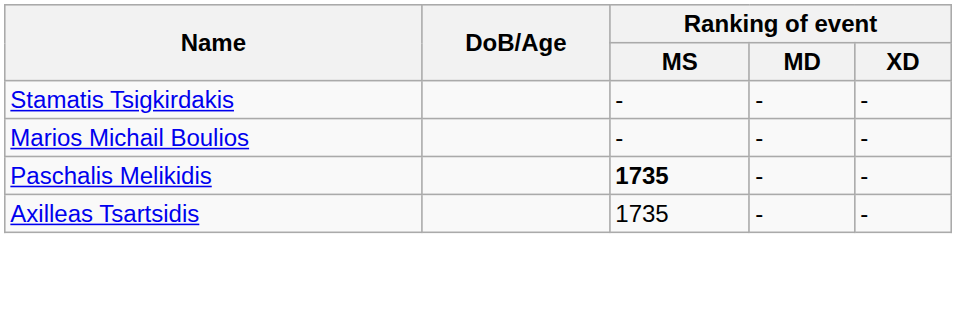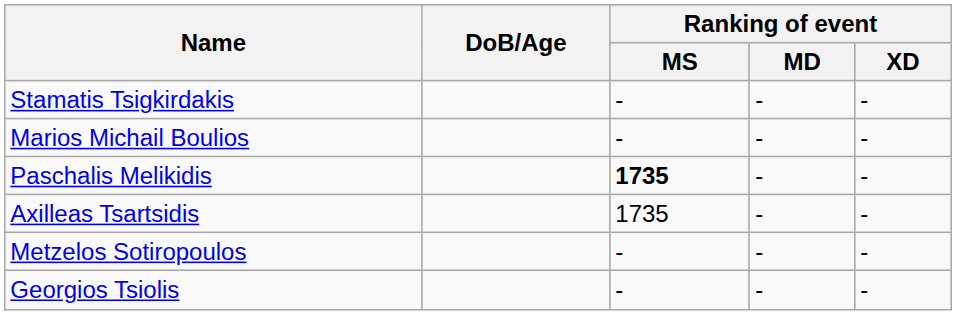+ row: Metzelos Sotiropoulos | - | - | -
+ row: Georgios Tsiolis | - | - | -
